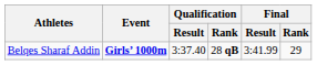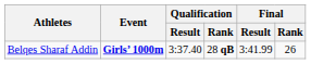Belqes Sharaf Addin | Final / Rank: 29 -> 26
